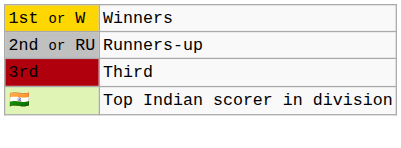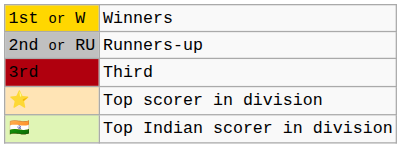+ row: ⭐ | Top scorer in division
